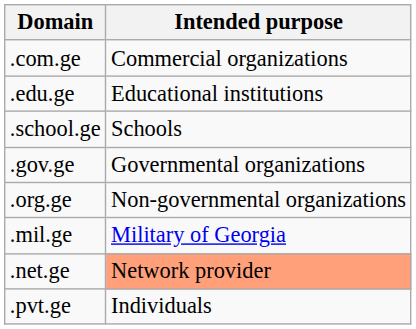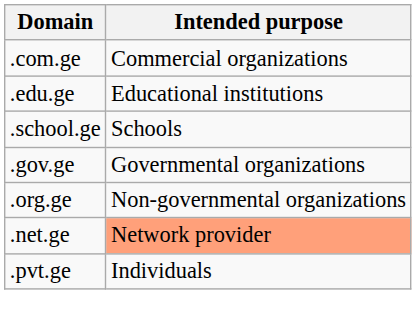- row: .mil.ge | Military of Georgia
